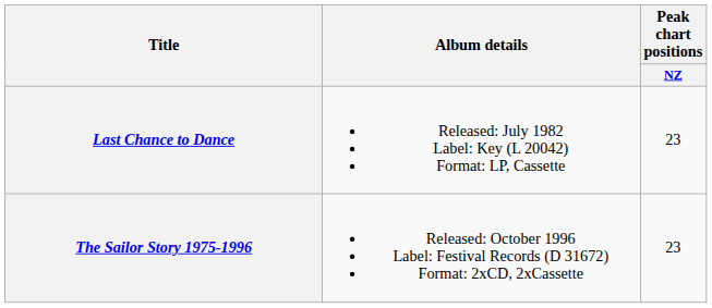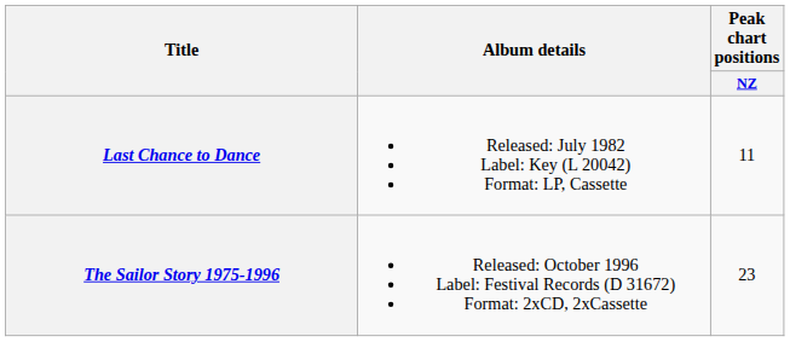Last Chance to Dance | Peak chart positions / NZ: 23 -> 11
